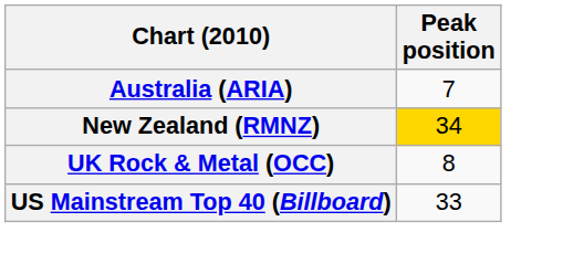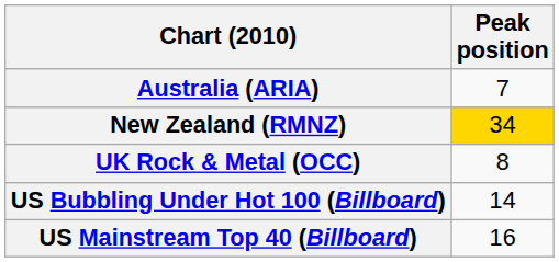+ row: US Bubbling Under Hot 100 (Billboard) | 14
US Mainstream Top 40 (Billboard) | Peak position: 33 -> 16
